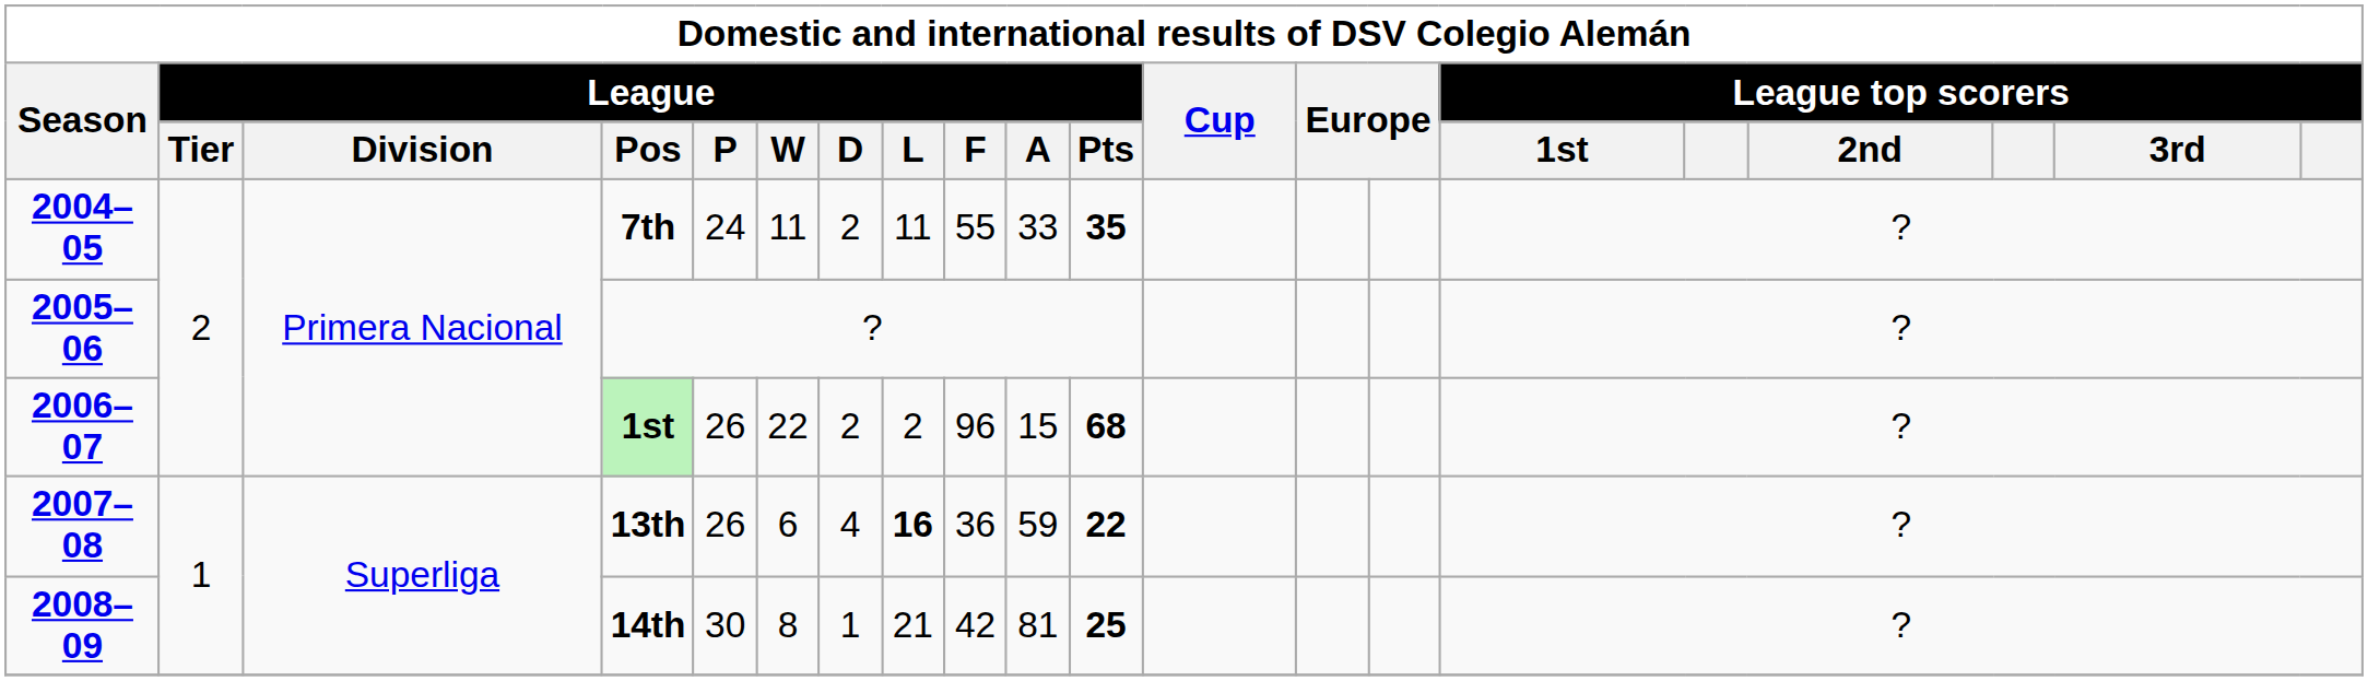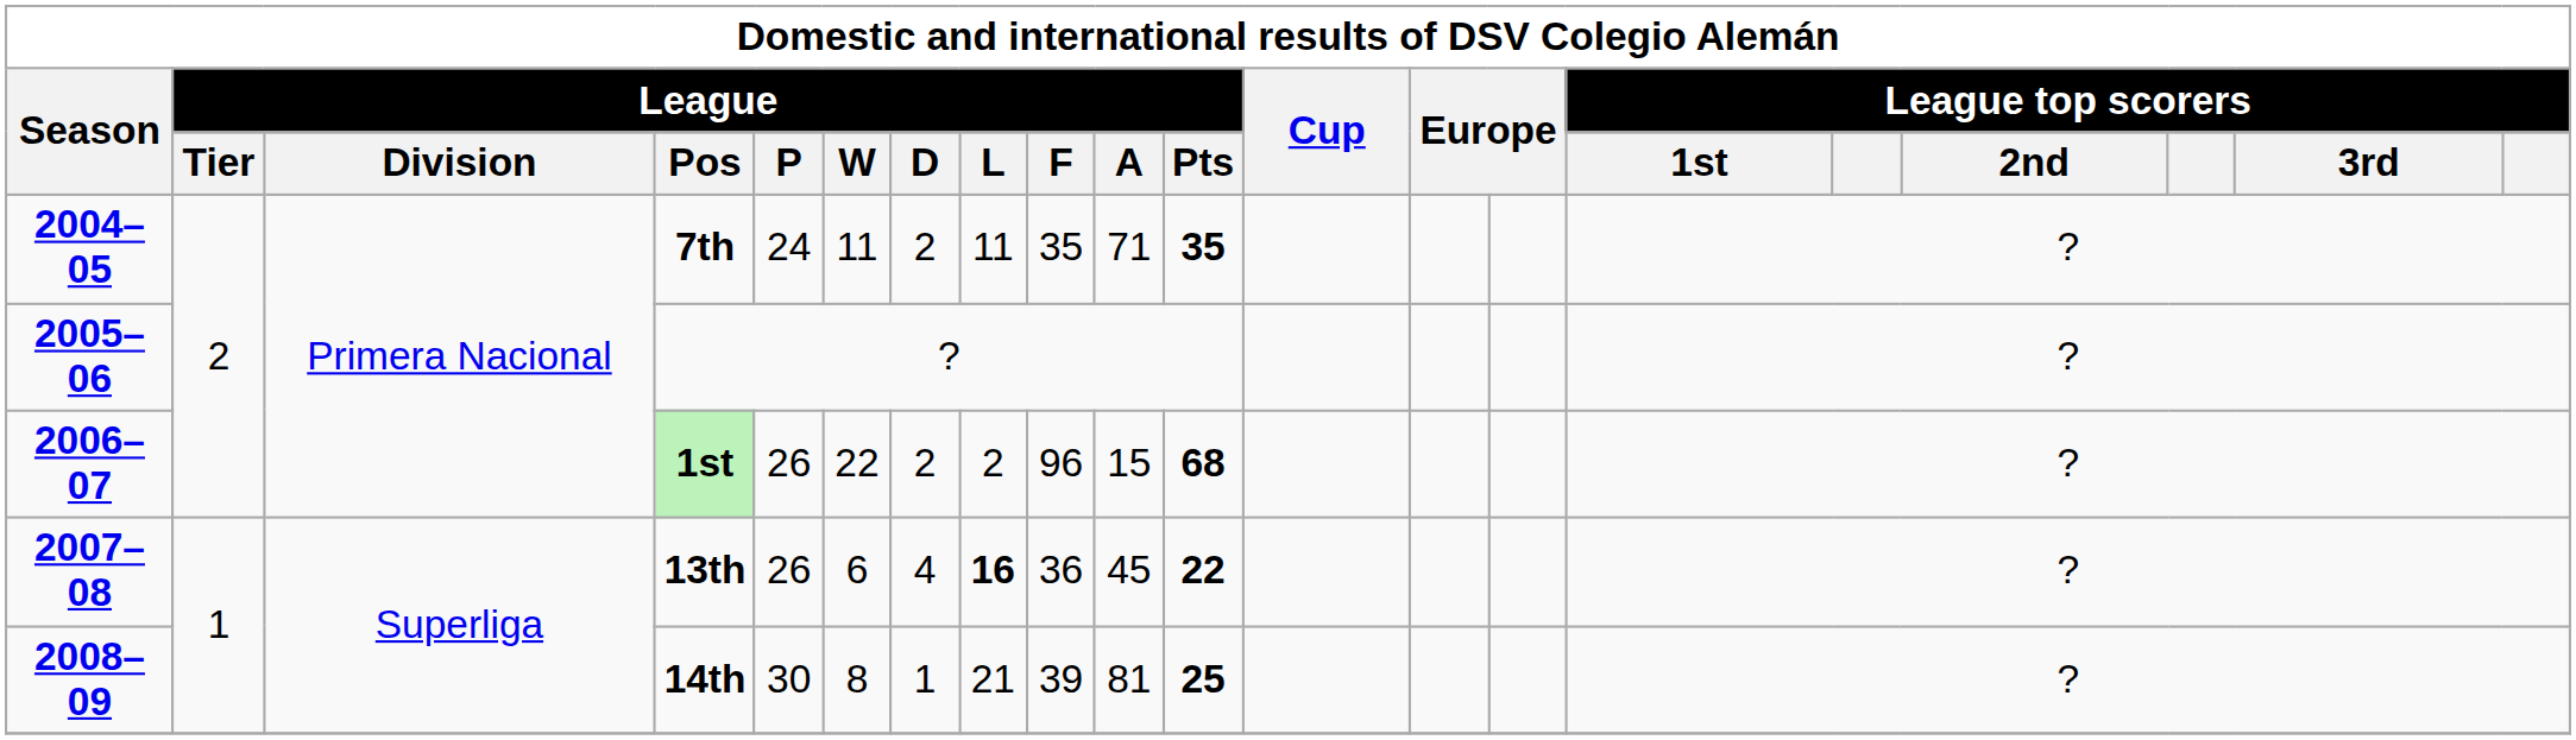7th | League / F: 55 -> 35
7th | League / A: 33 -> 71
13th | League / A: 59 -> 45
14th | League / F: 42 -> 39
